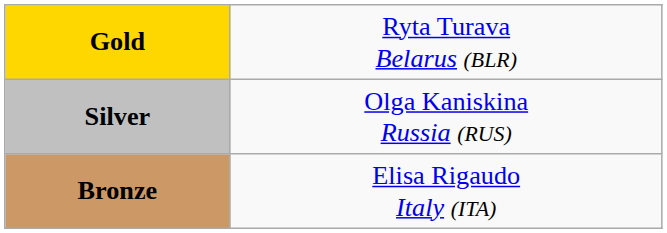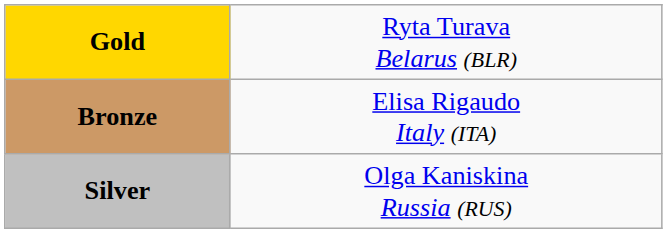rows swapped: Silver <-> Bronze
